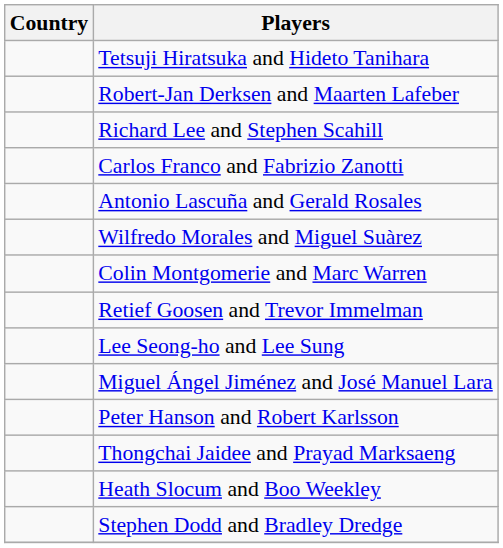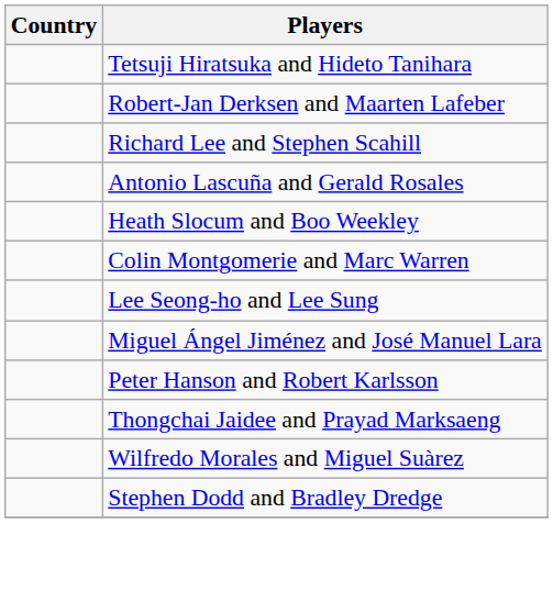- row: Carlos Franco and Fabrizio Zanotti
rows swapped: Wilfredo Morales and Miguel Suàrez <-> Heath Slocum and Boo Weekley
- row: Retief Goosen and Trevor Immelman
